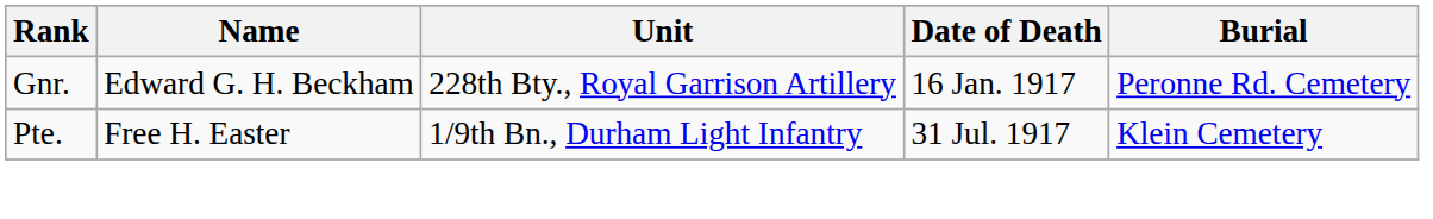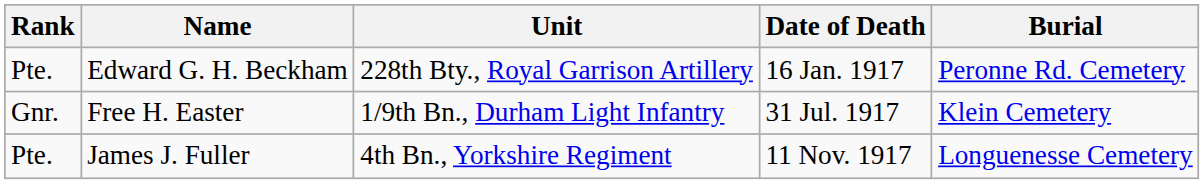Edward G. H. Beckham | Rank: Gnr. -> Pte.
Free H. Easter | Rank: Pte. -> Gnr.
+ row: Pte. | James J. Fuller | 4th Bn., Yorkshire Regiment | 11 Nov. 1917 | Longuenesse Cemetery
